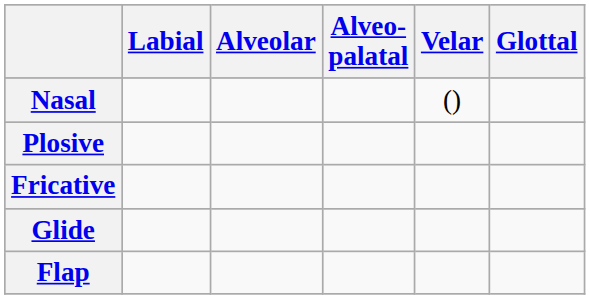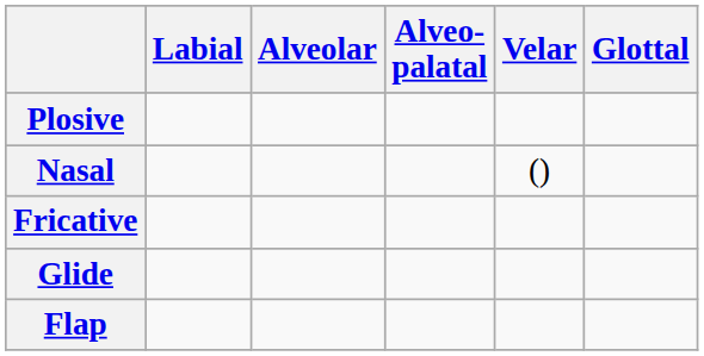rows swapped: Nasal <-> Plosive
